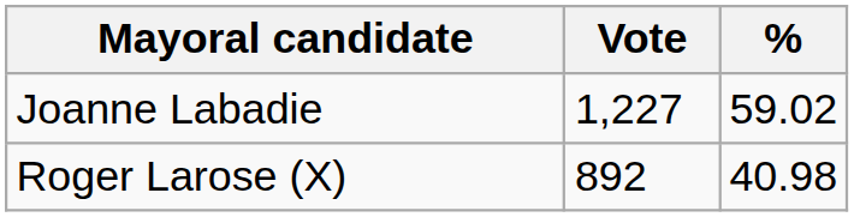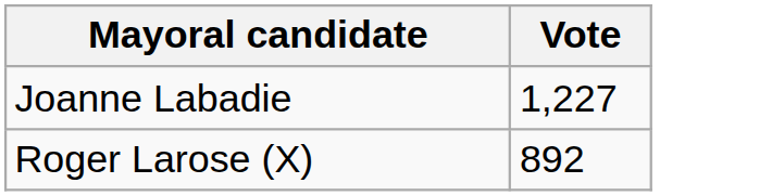- column: % | 59.02 | 40.98
